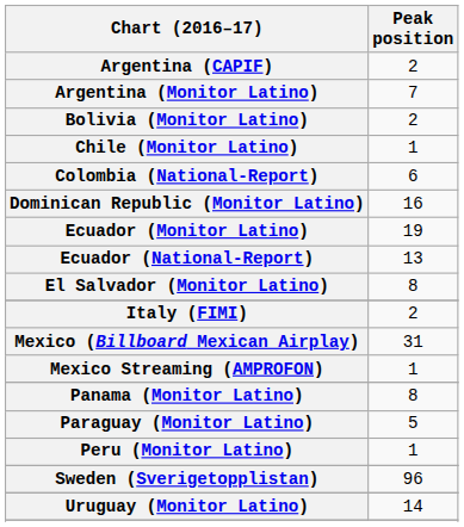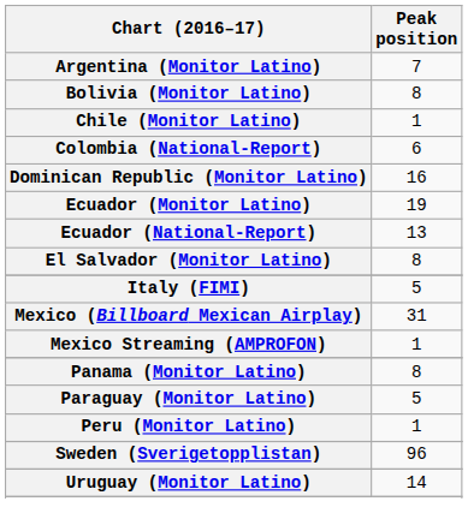- row: Argentina (CAPIF) | 2
Bolivia (Monitor Latino) | Peak position: 2 -> 8
Italy (FIMI) | Peak position: 2 -> 5
